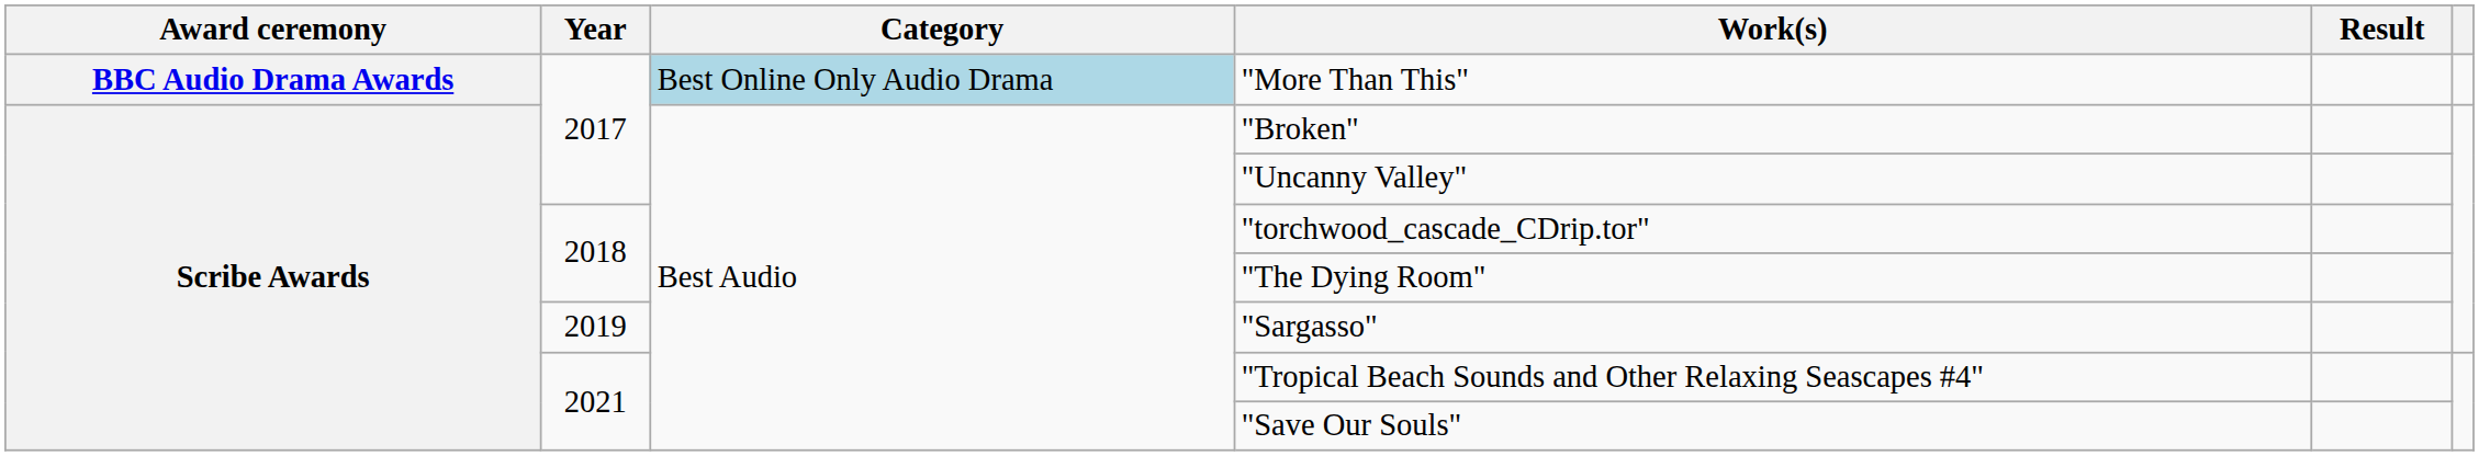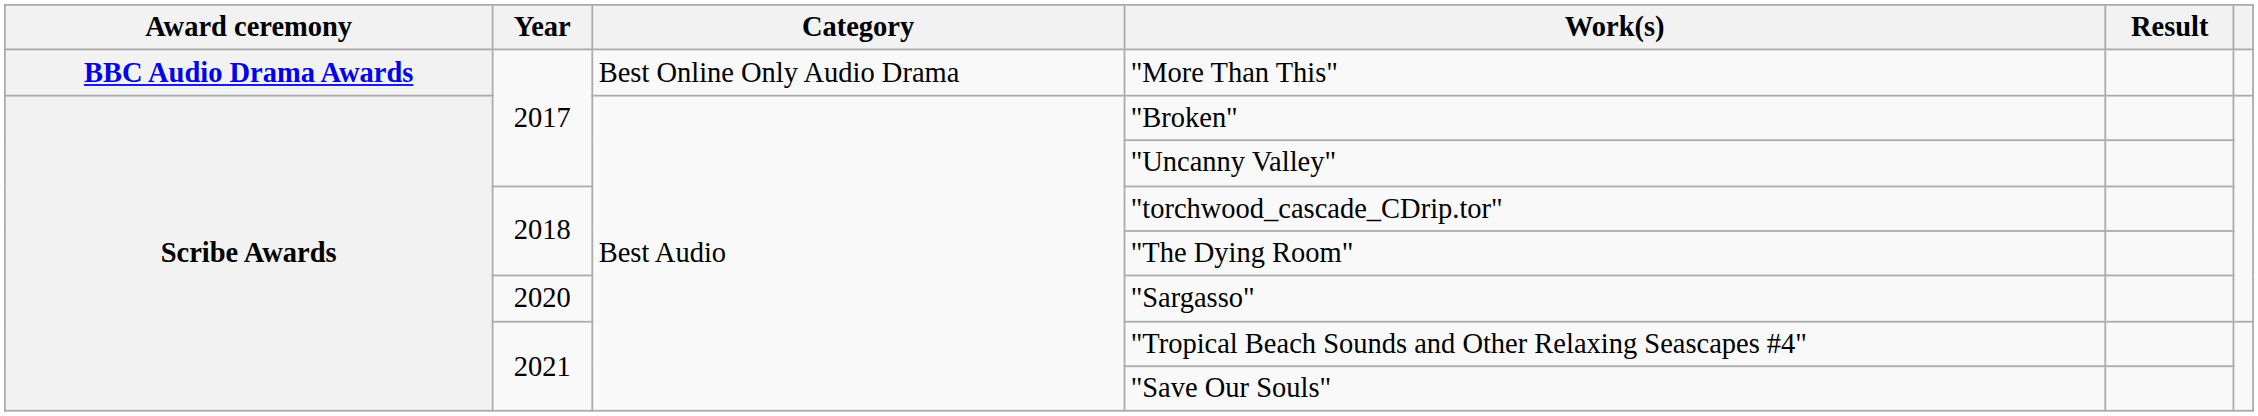"More Than This" | Category: lightblue background -> no background
"Sargasso" | Year: 2019 -> 2020
